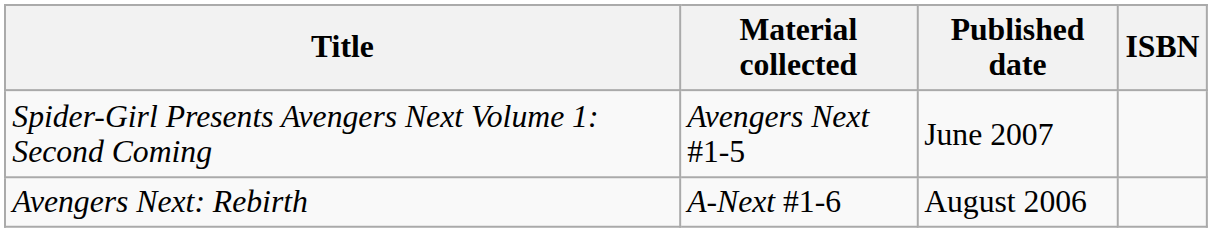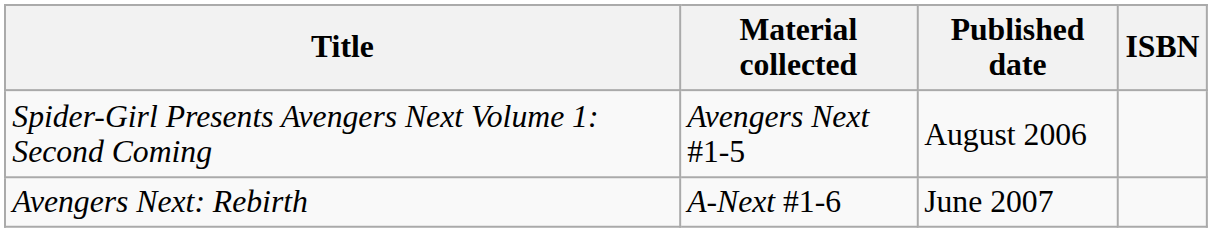Spider-Girl Presents Avengers Next Volume 1: Second Coming | Published date: June 2007 -> August 2006
Avengers Next: Rebirth | Published date: August 2006 -> June 2007
